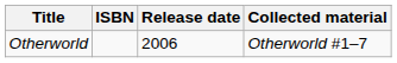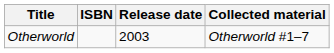Otherworld | Release date: 2006 -> 2003
